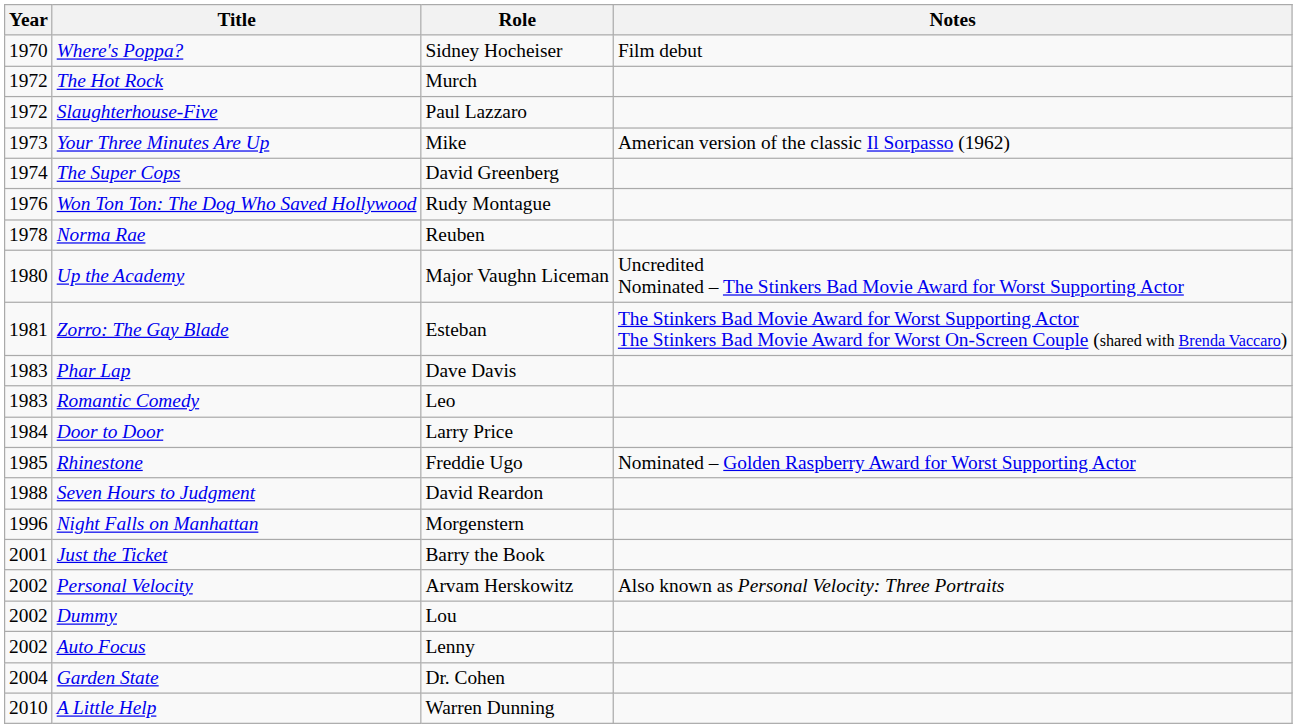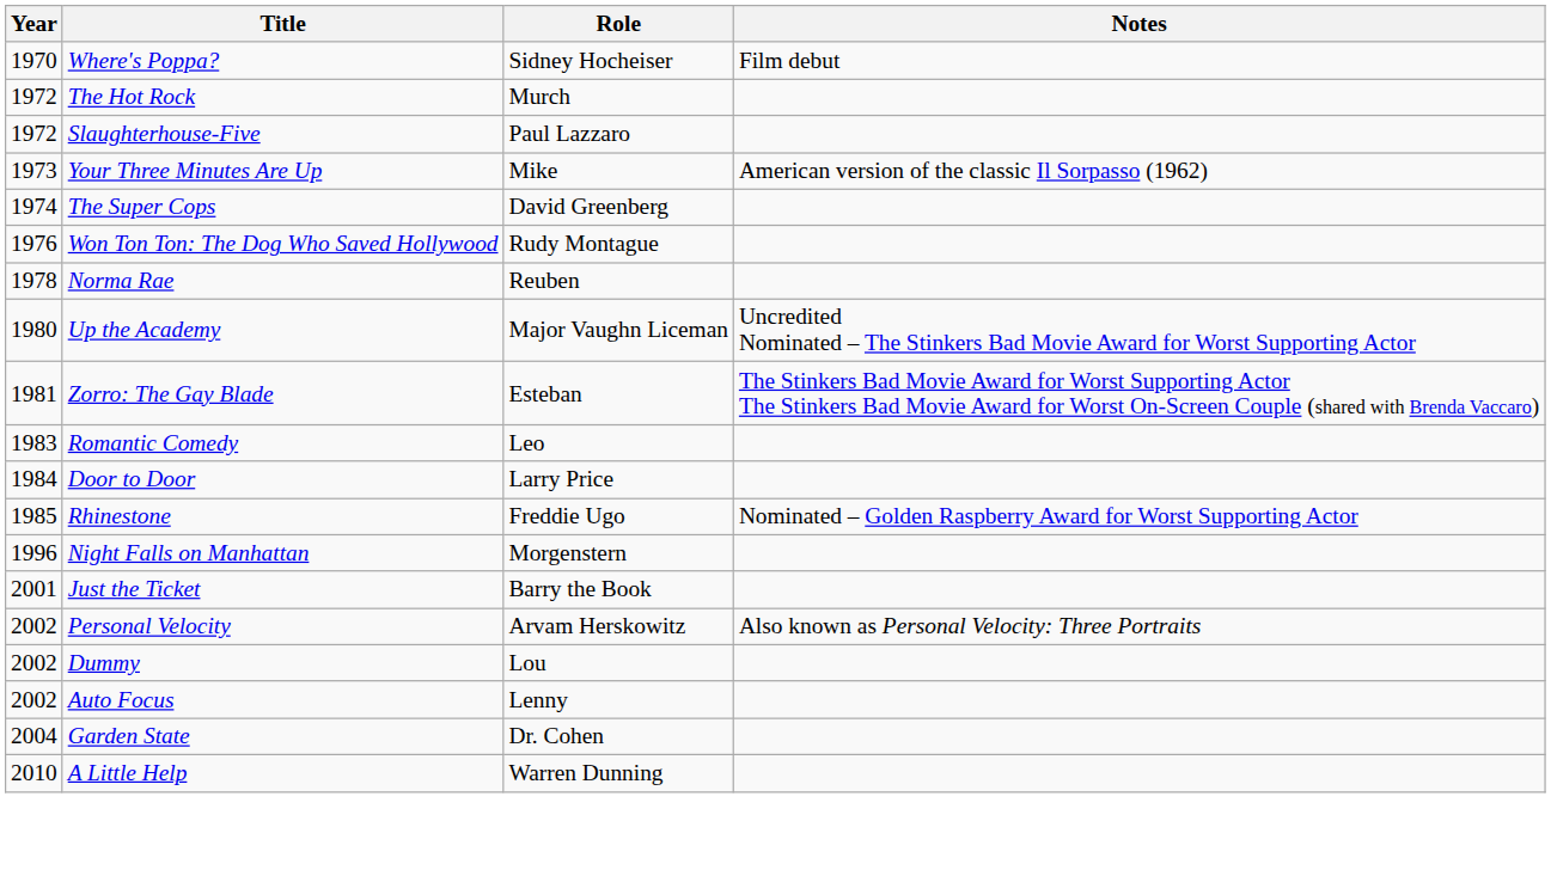- row: 1983 | Phar Lap | Dave Davis
- row: 1988 | Seven Hours to Judgment | David Reardon
